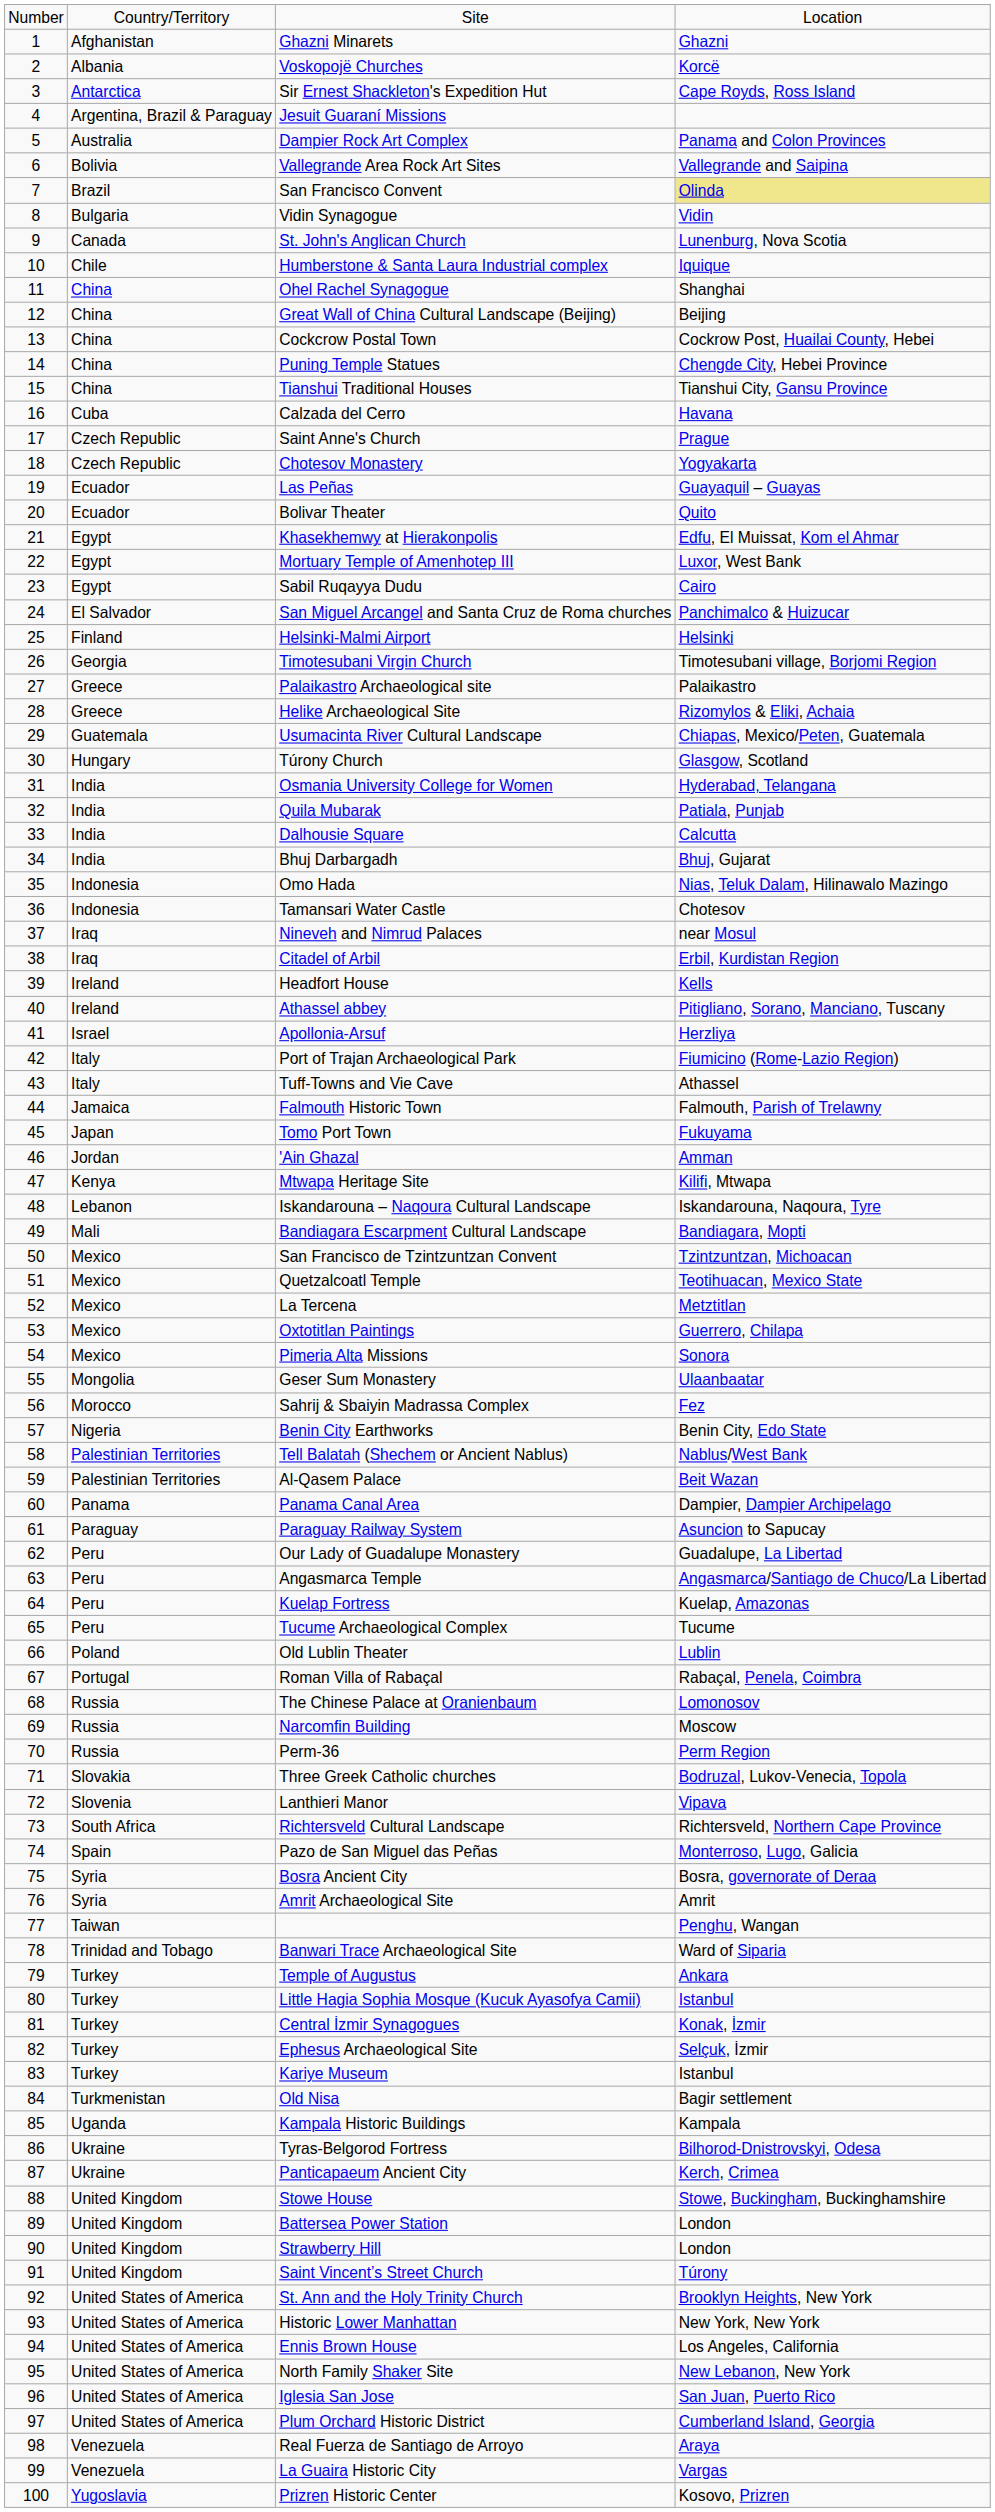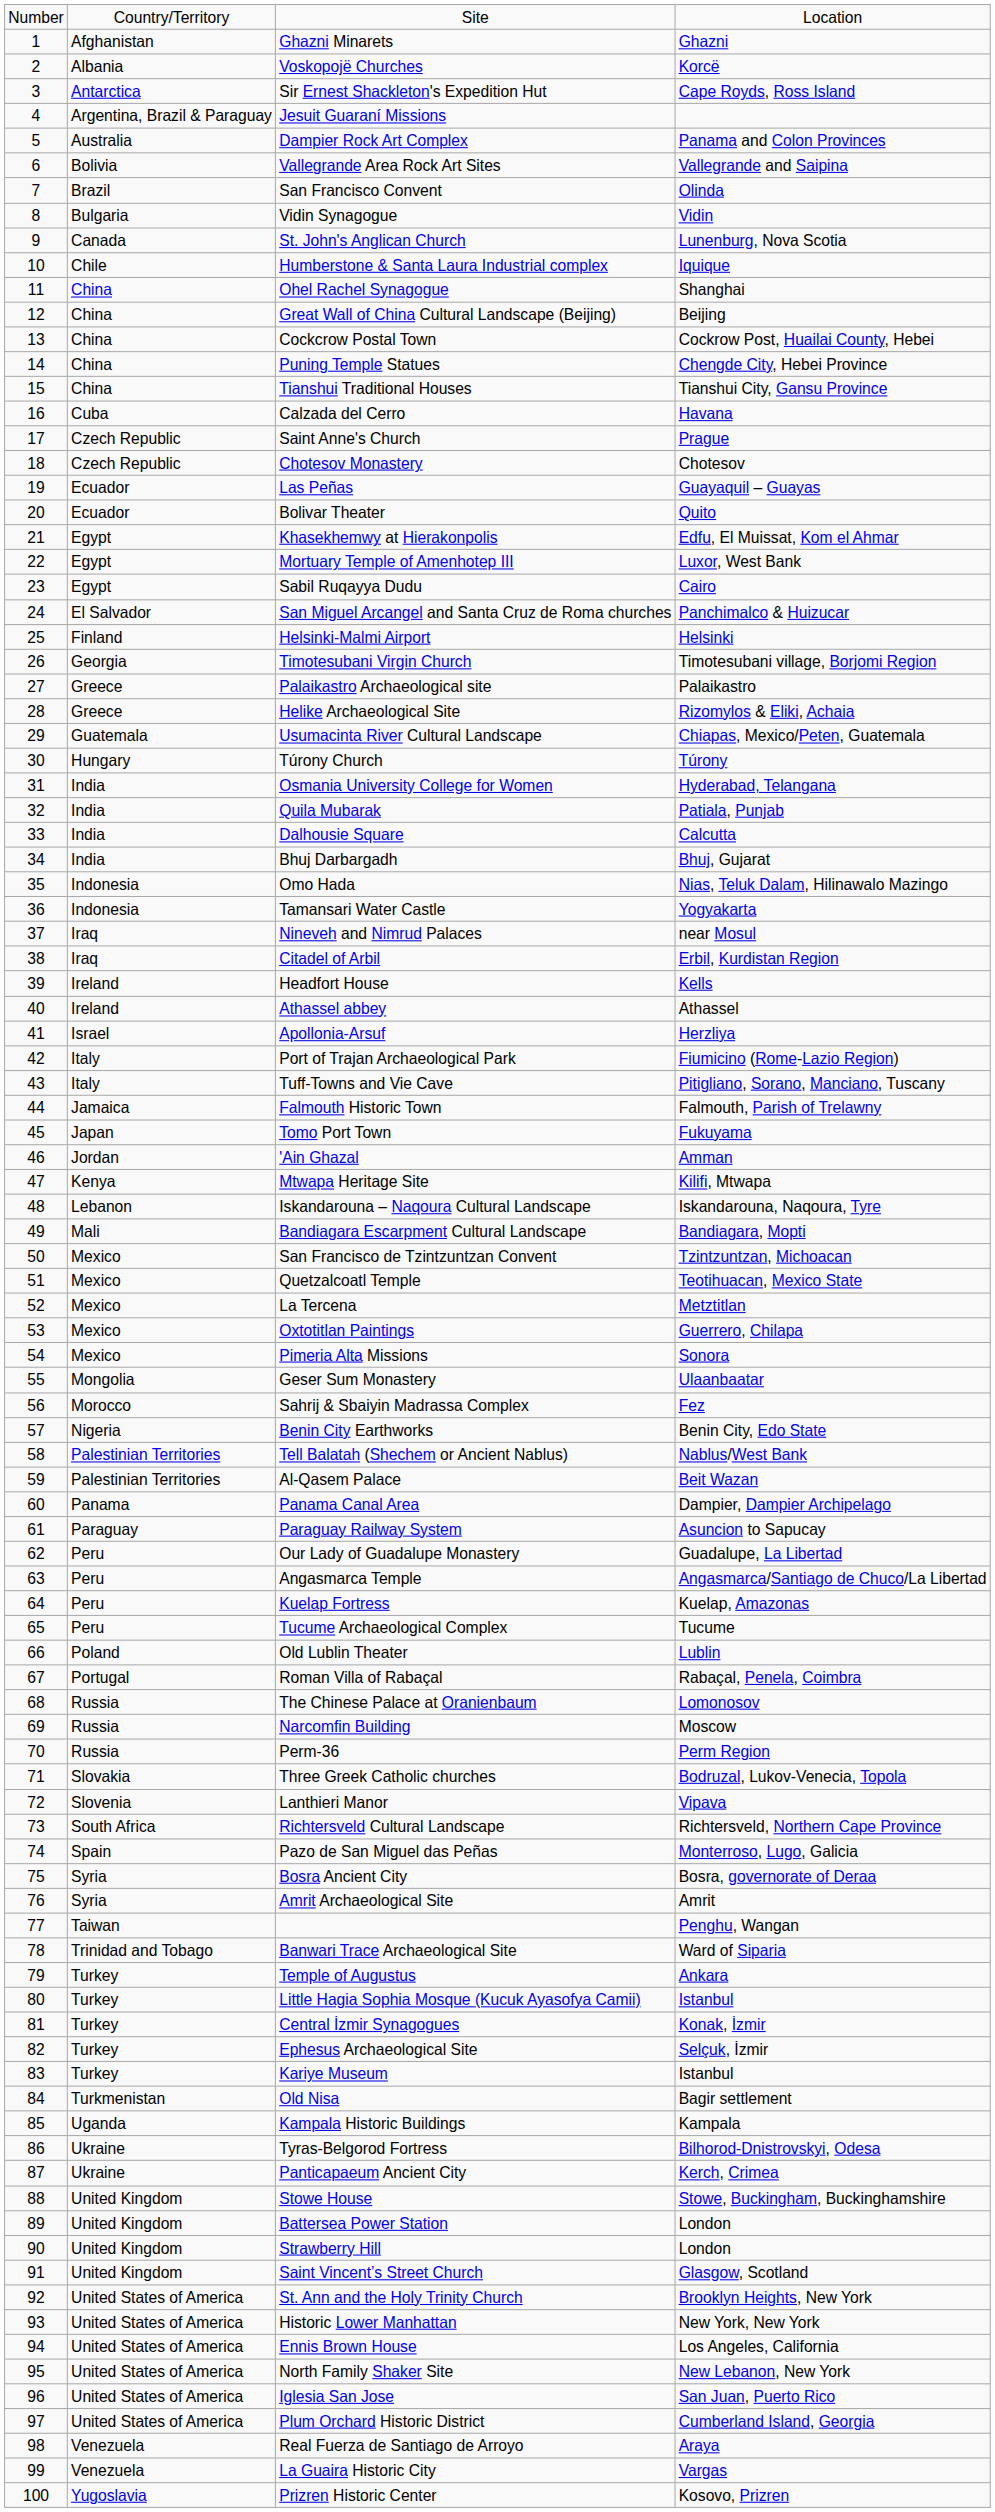San Francisco Convent | column 4: khaki background -> no background
Chotesov Monastery | column 4: Yogyakarta -> Chotesov
Túrony Church | column 4: Glasgow, Scotland -> Túrony
Tamansari Water Castle | column 4: Chotesov -> Yogyakarta
Athassel abbey | column 4: Pitigliano, Sorano, Manciano, Tuscany -> Athassel
Tuff-Towns and Vie Cave | column 4: Athassel -> Pitigliano, Sorano, Manciano, Tuscany
Saint Vincent’s Street Church | column 4: Túrony -> Glasgow, Scotland
